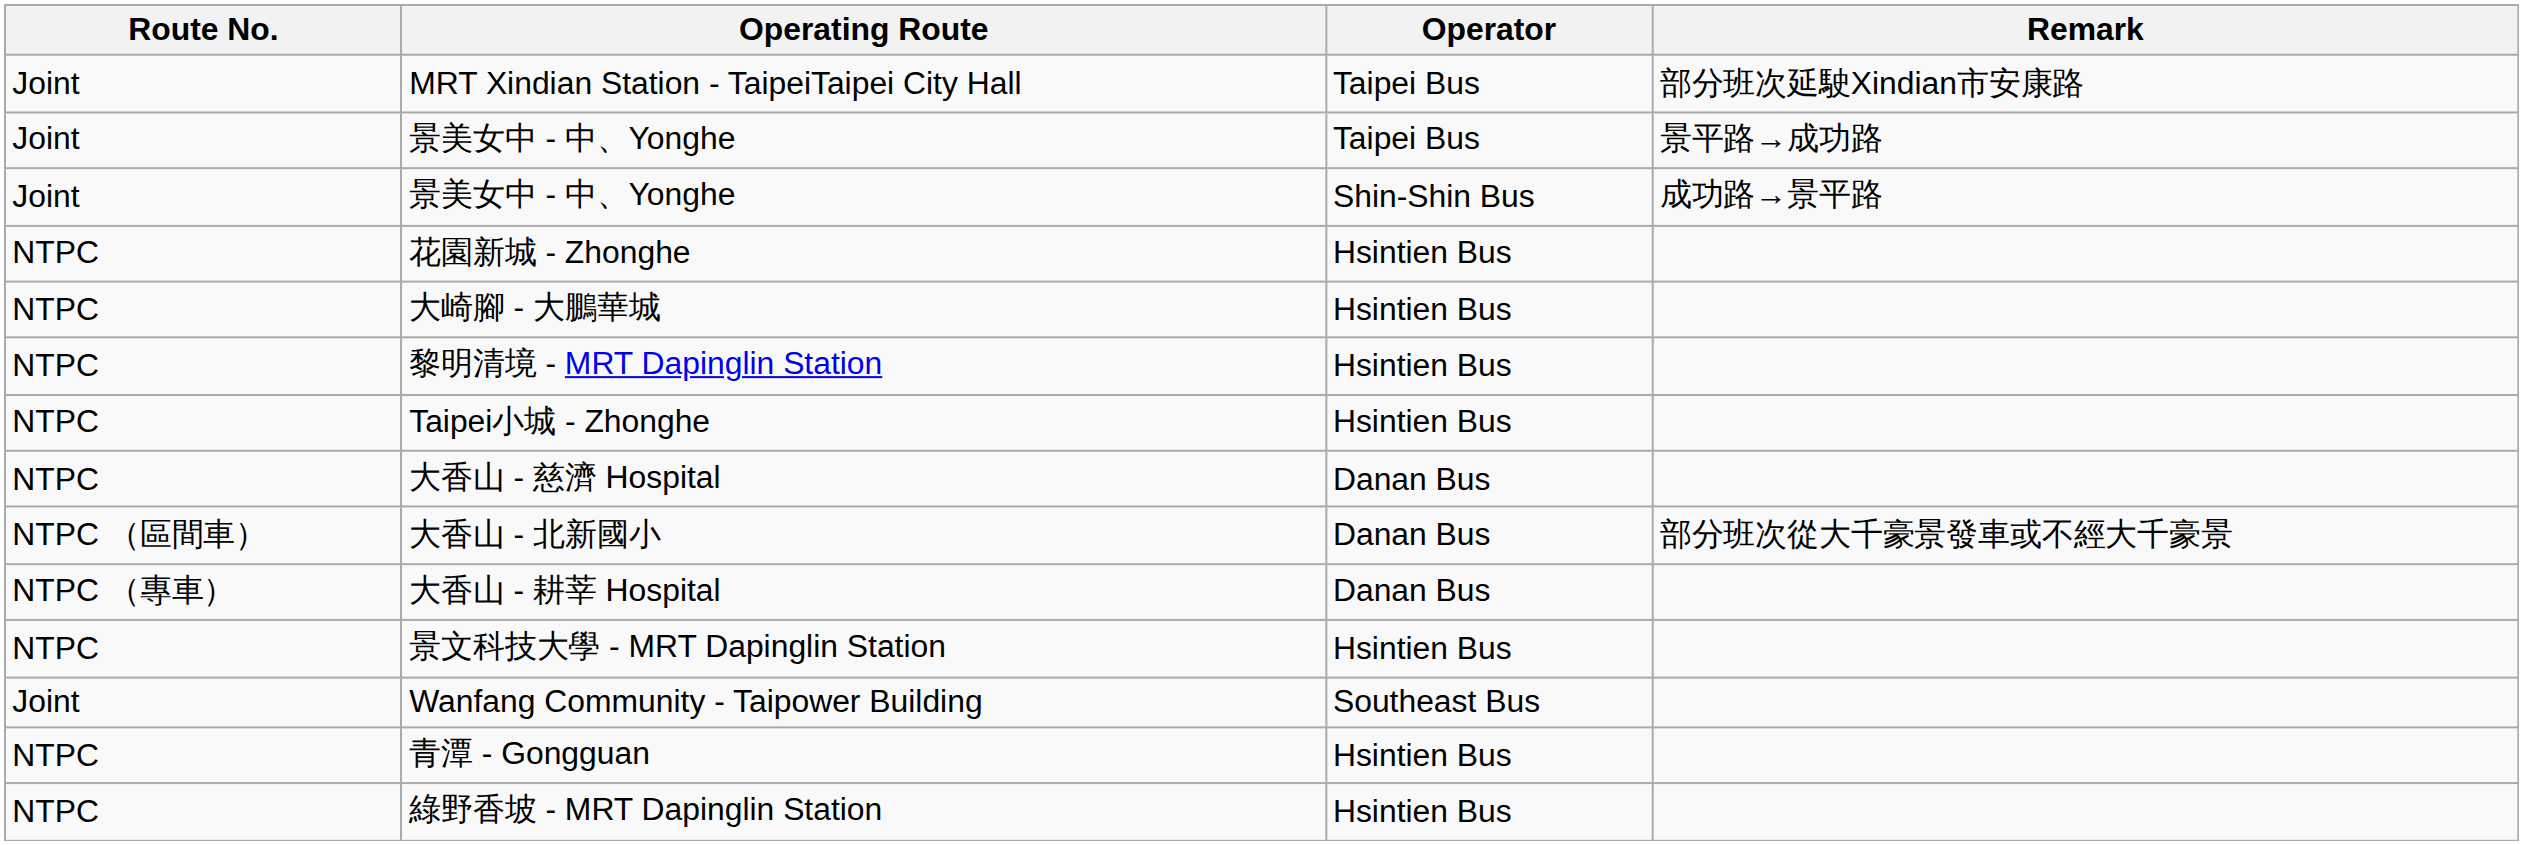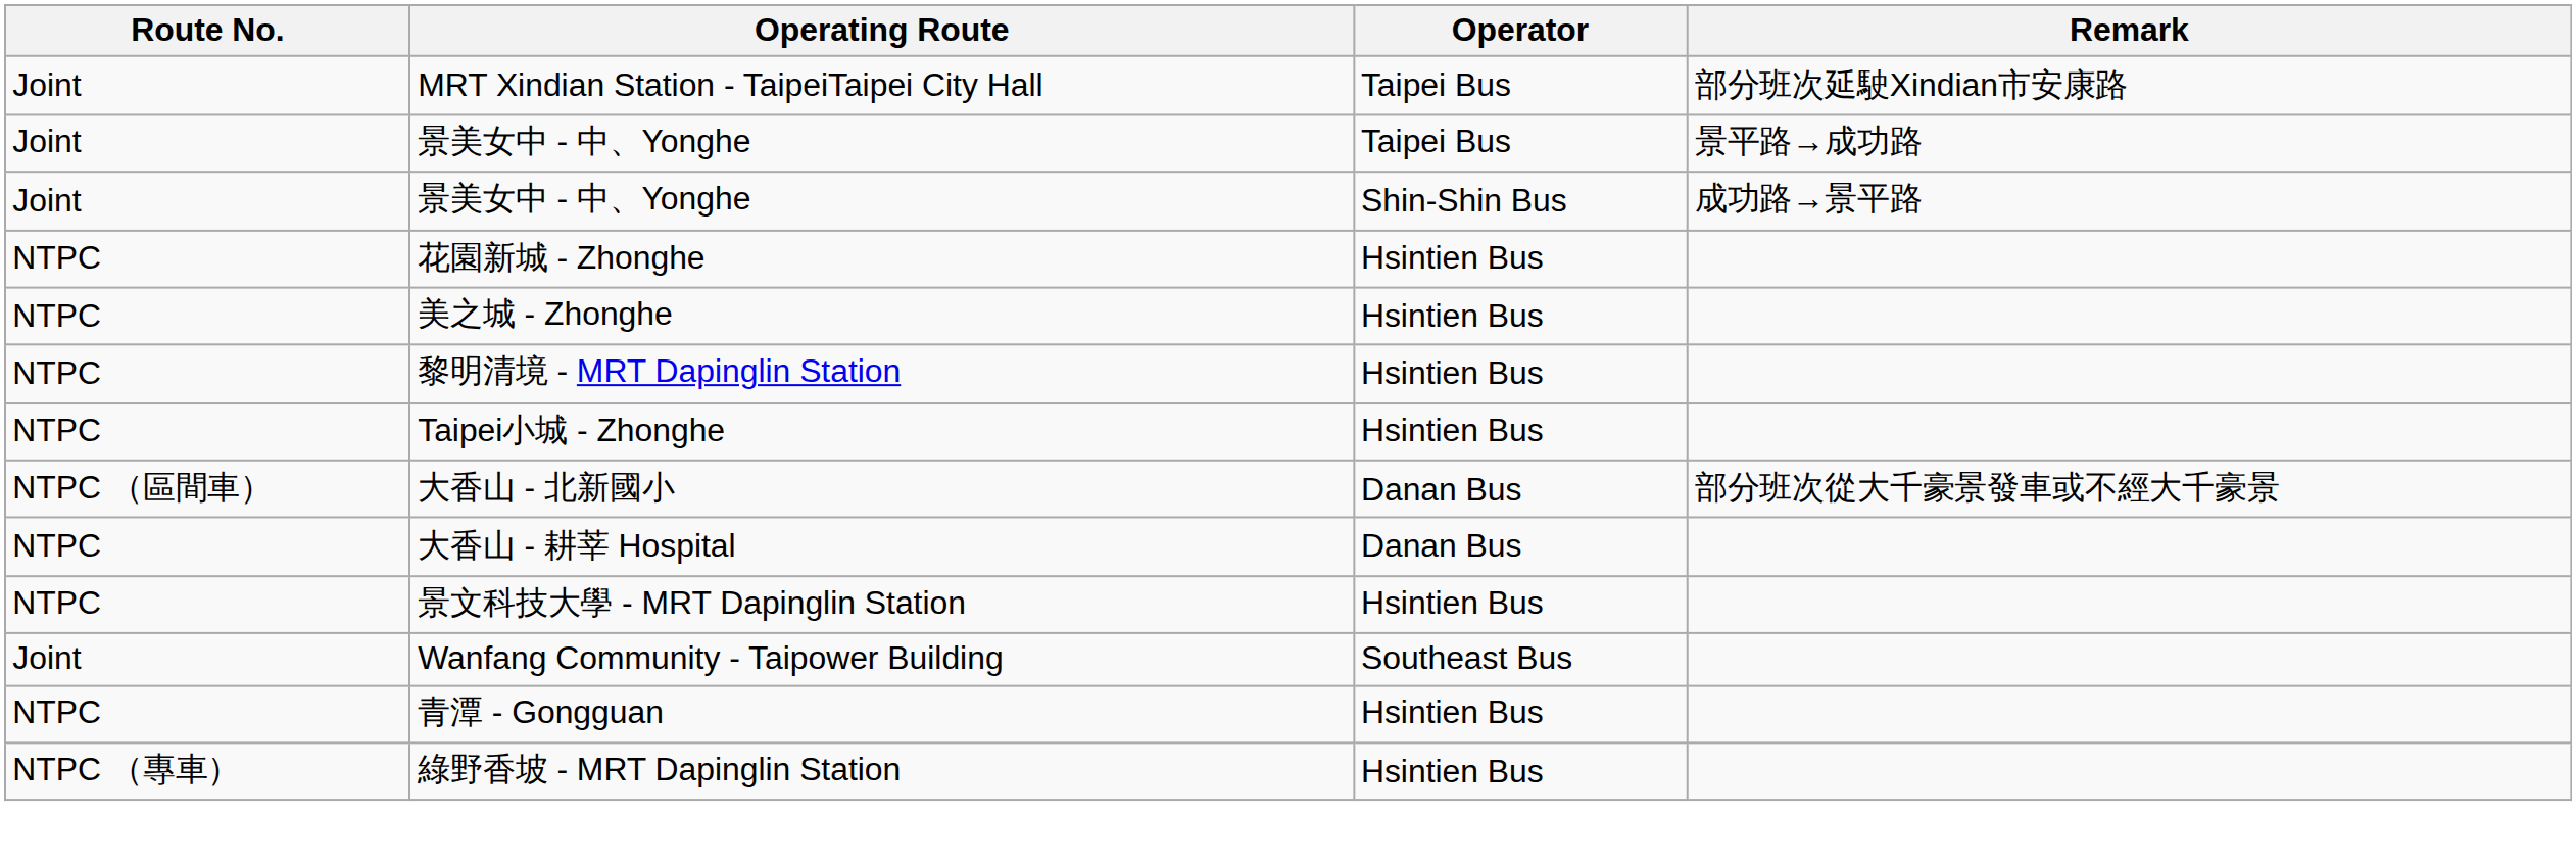- row: NTPC | 大崎腳 - 大鵬華城 | Hsintien Bus
+ row: NTPC | 美之城 - Zhonghe | Hsintien Bus
- row: NTPC | 大香山 - 慈濟 Hospital | Danan Bus
大香山 - 耕莘 Hospital | Route No.: NTPC （專車） -> NTPC
綠野香坡 - MRT Dapinglin Station | Route No.: NTPC -> NTPC （專車）
